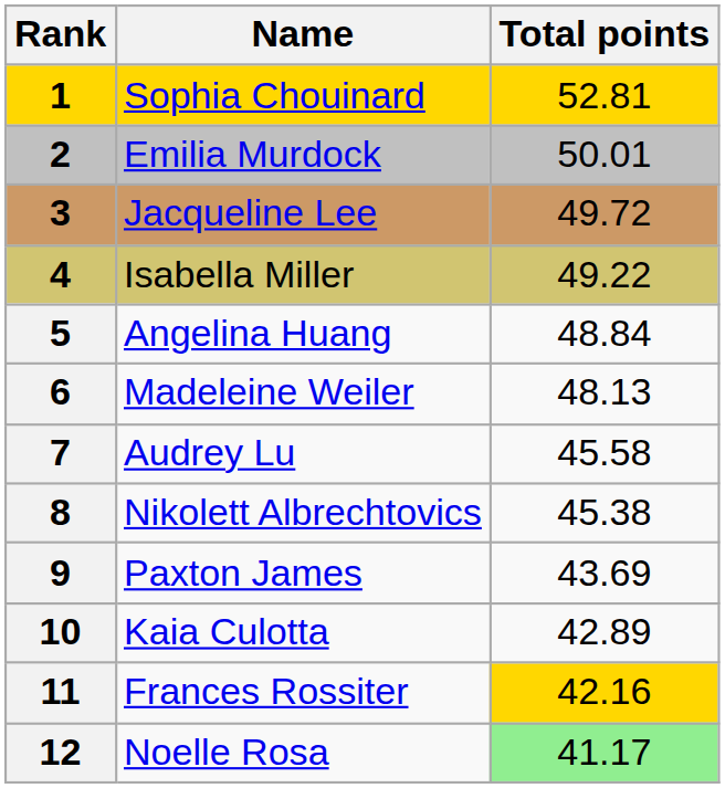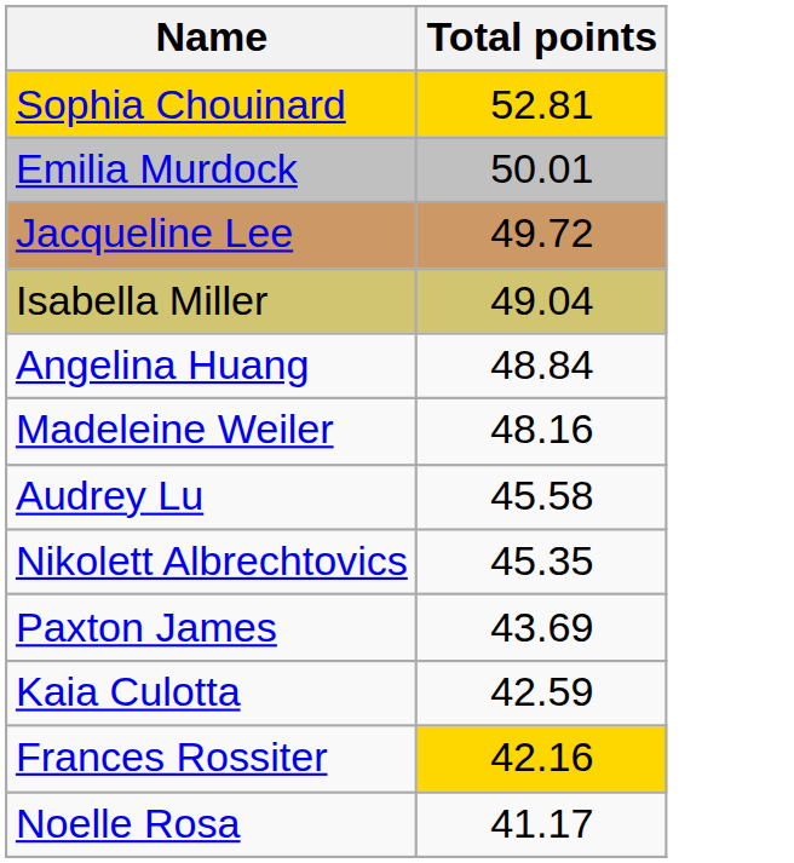- column: Rank | 1 | 2 | 3 | 4 | 5 | 6 | 7 | 8 | 9 | 10 | 11 | 12
Isabella Miller | Total points: 49.22 -> 49.04
Madeleine Weiler | Total points: 48.13 -> 48.16
Nikolett Albrechtovics | Total points: 45.38 -> 45.35
Kaia Culotta | Total points: 42.89 -> 42.59
Noelle Rosa | Total points: lightgreen background -> no background
